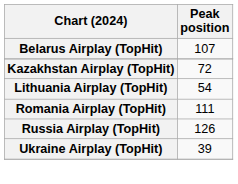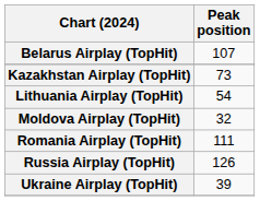Kazakhstan Airplay (TopHit) | Peak position: 72 -> 73
+ row: Moldova Airplay (TopHit) | 32
